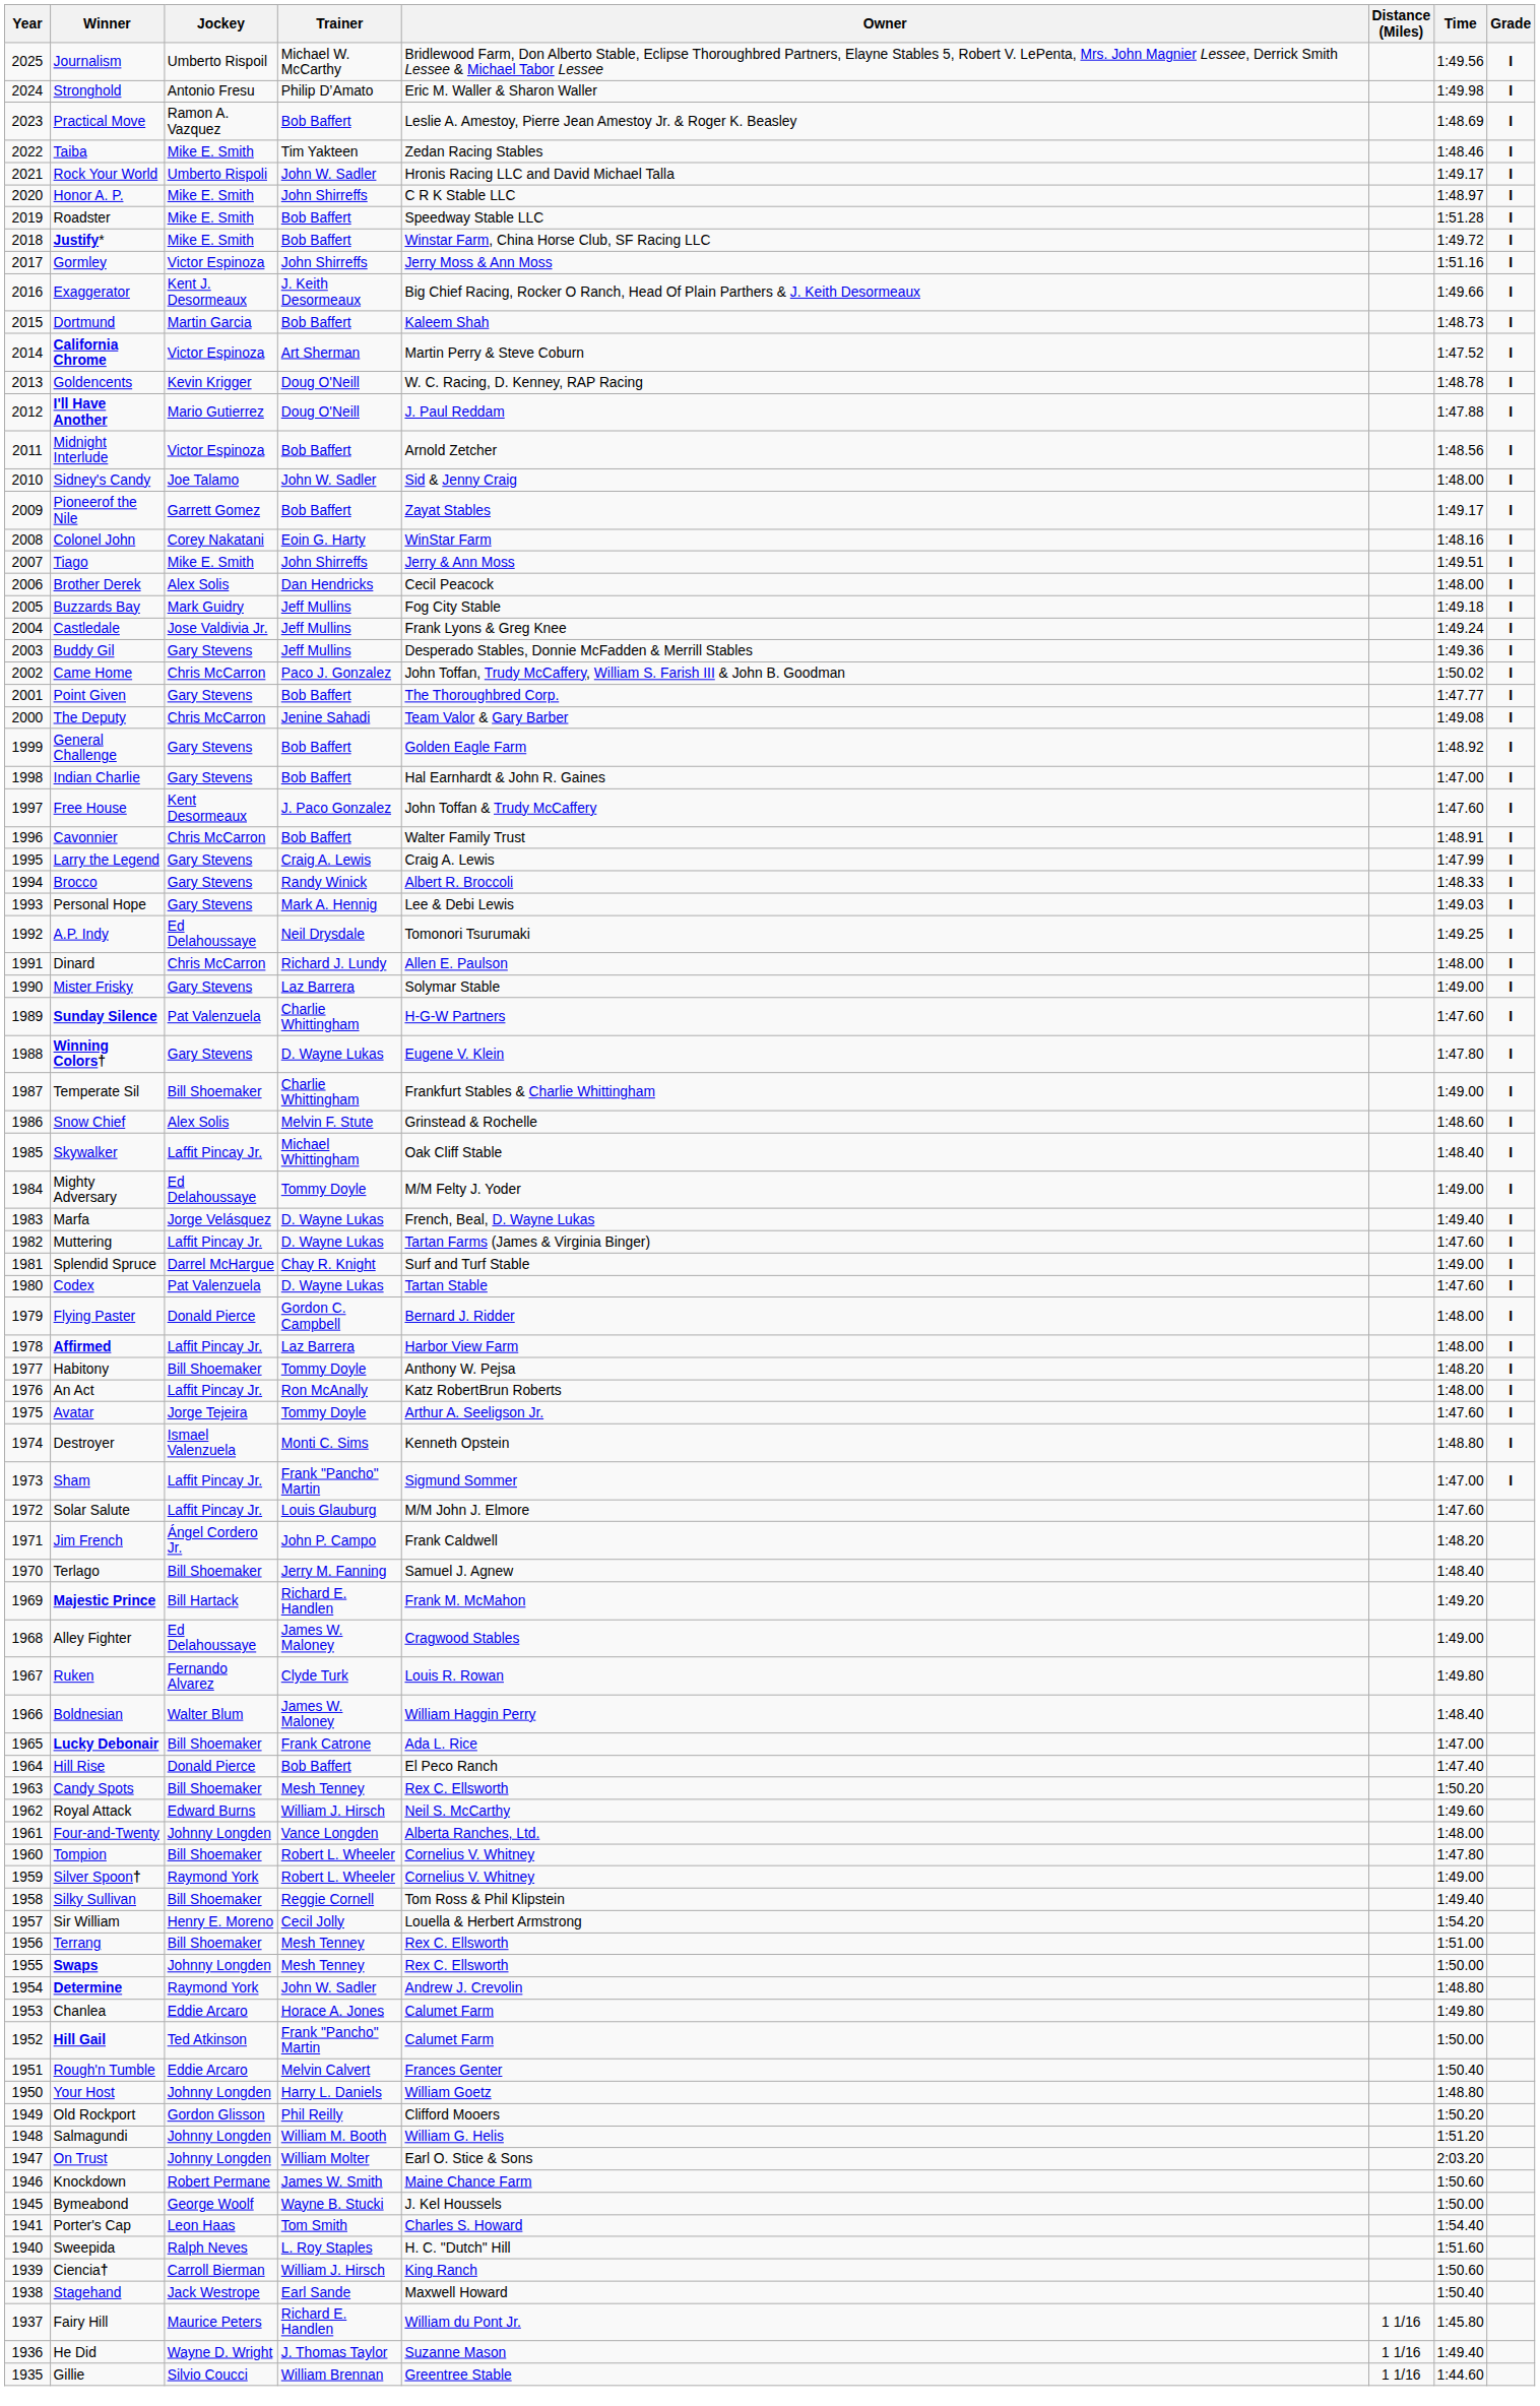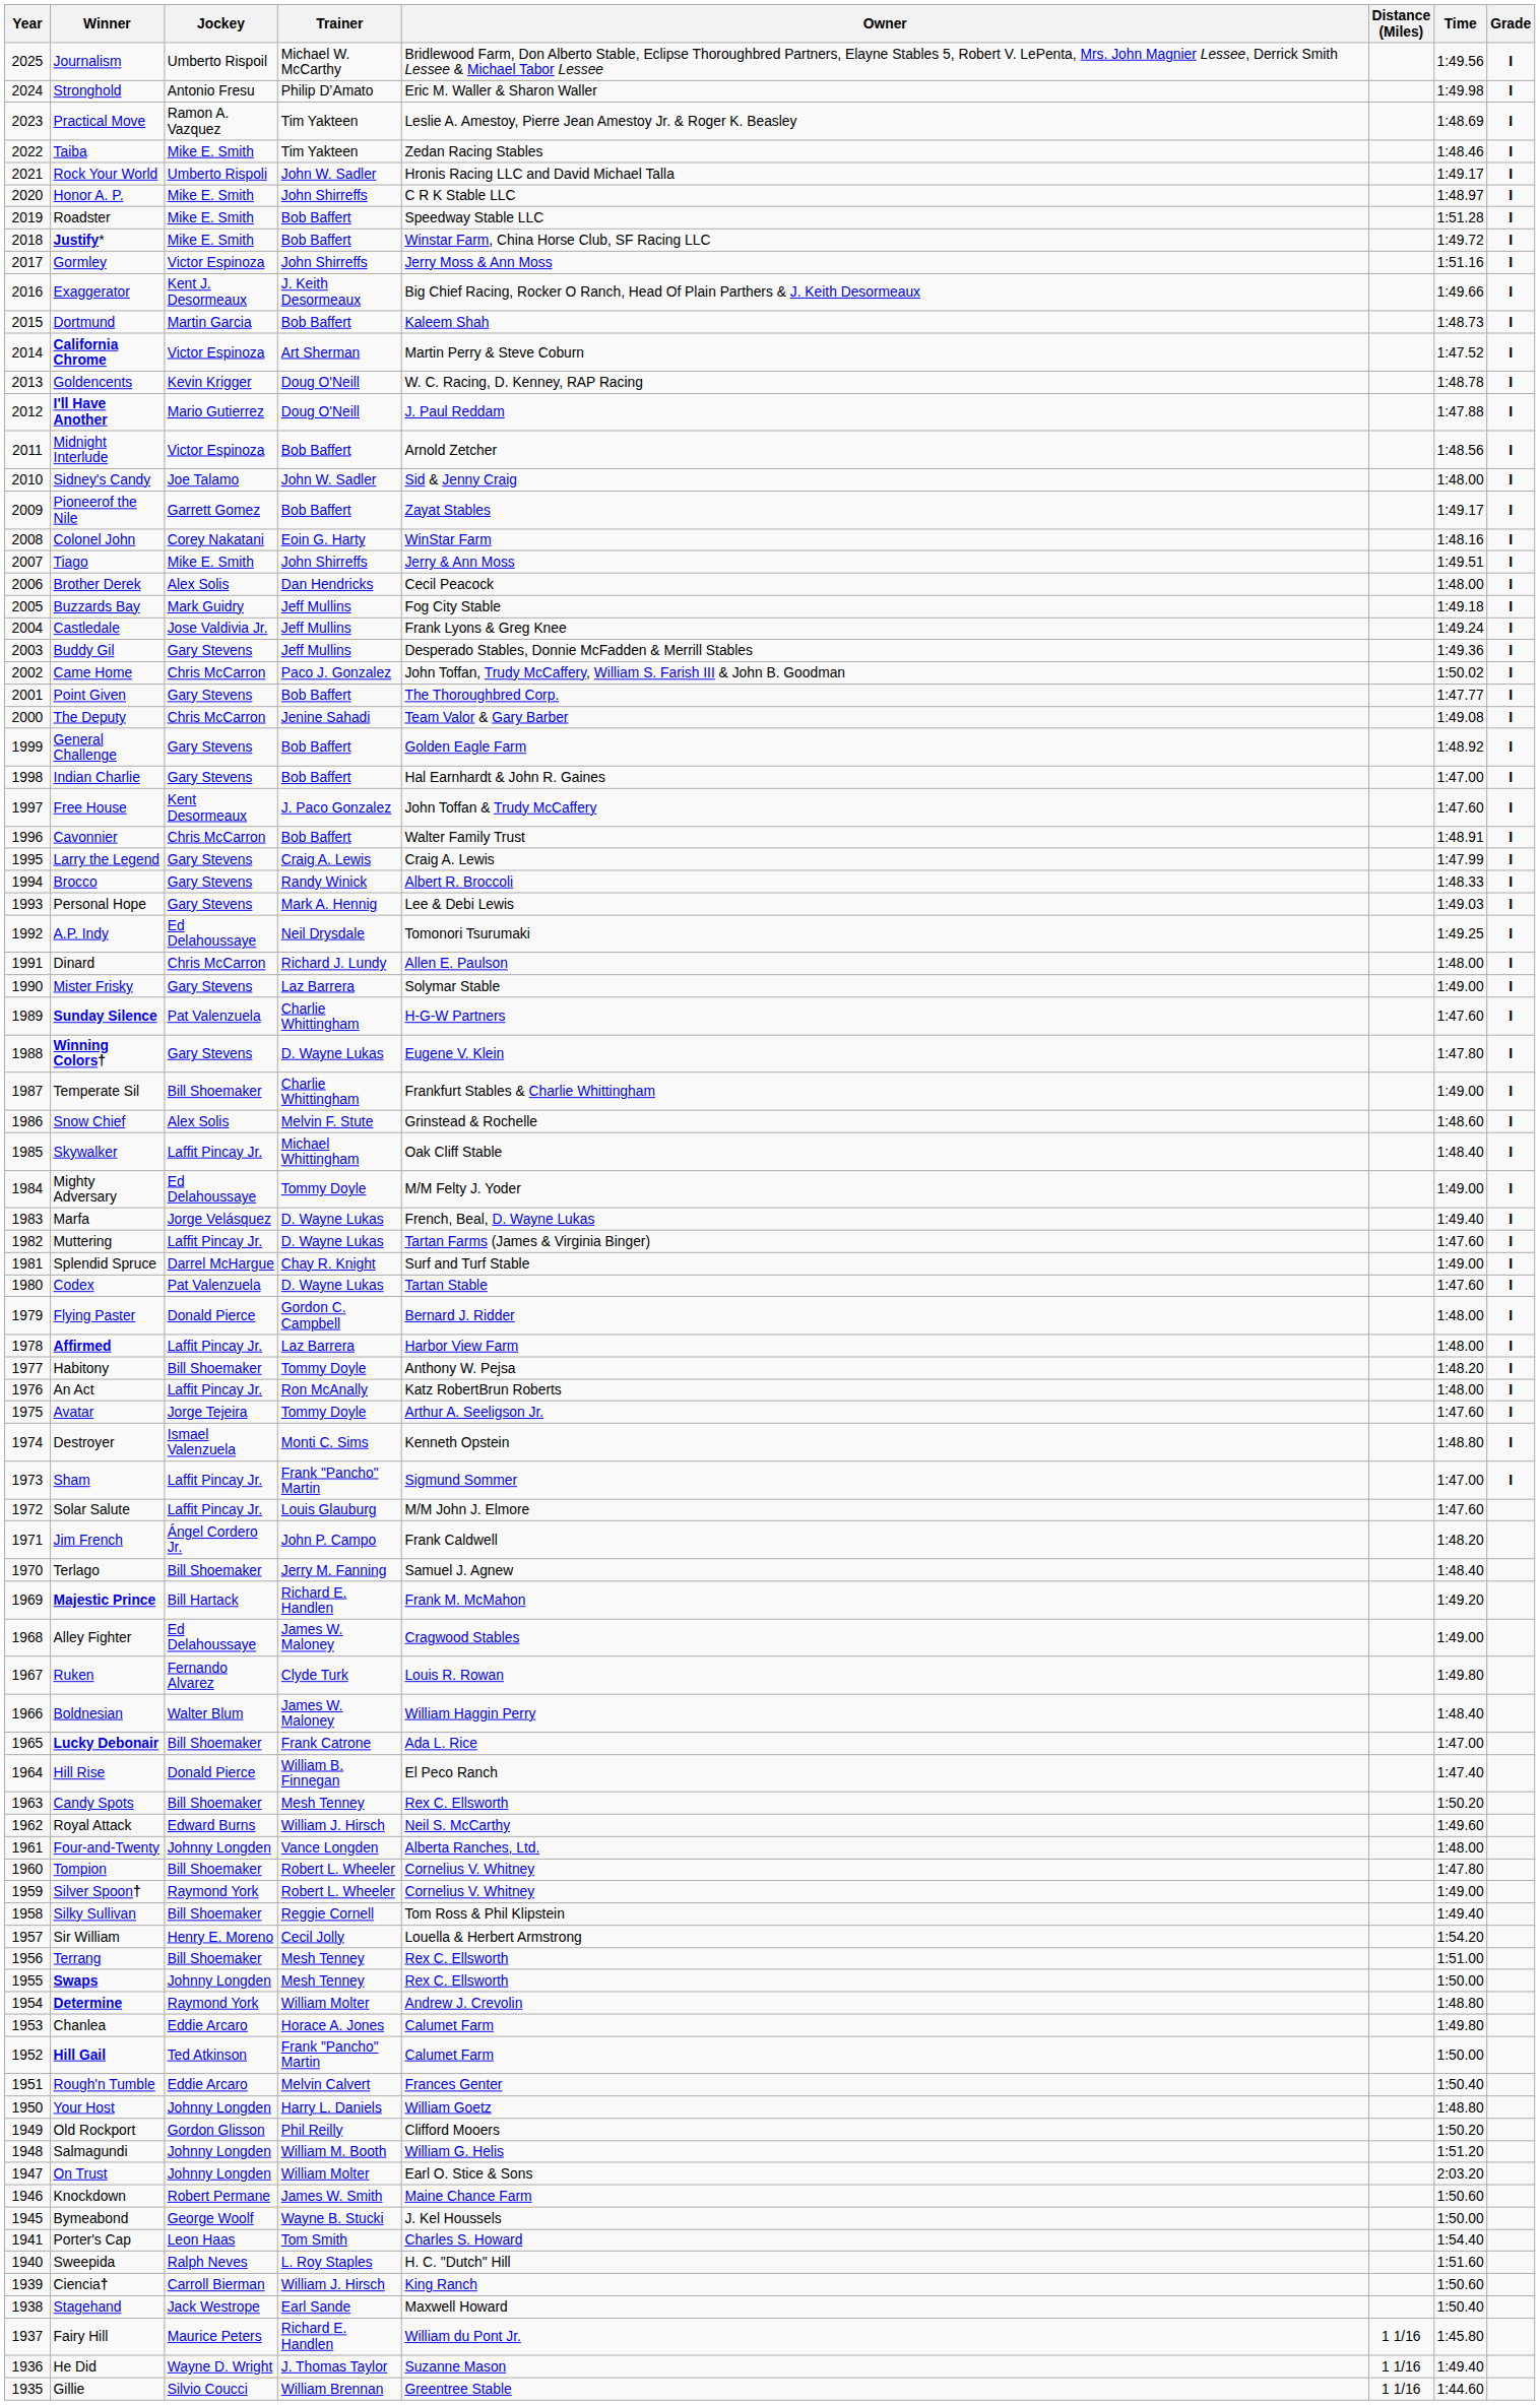Practical Move | Trainer: Bob Baffert -> Tim Yakteen
Hill Rise | Trainer: Bob Baffert -> William B. Finnegan
Determine | Trainer: John W. Sadler -> William Molter
